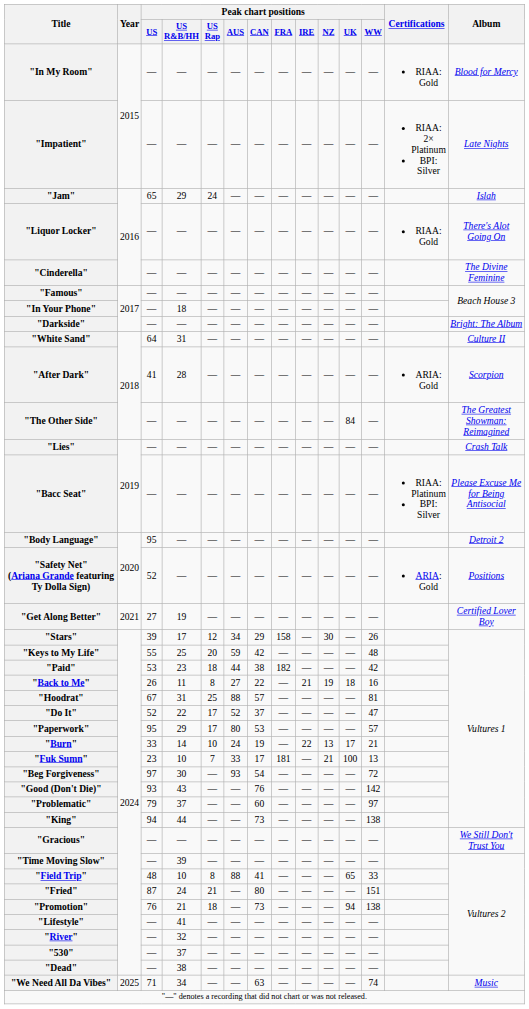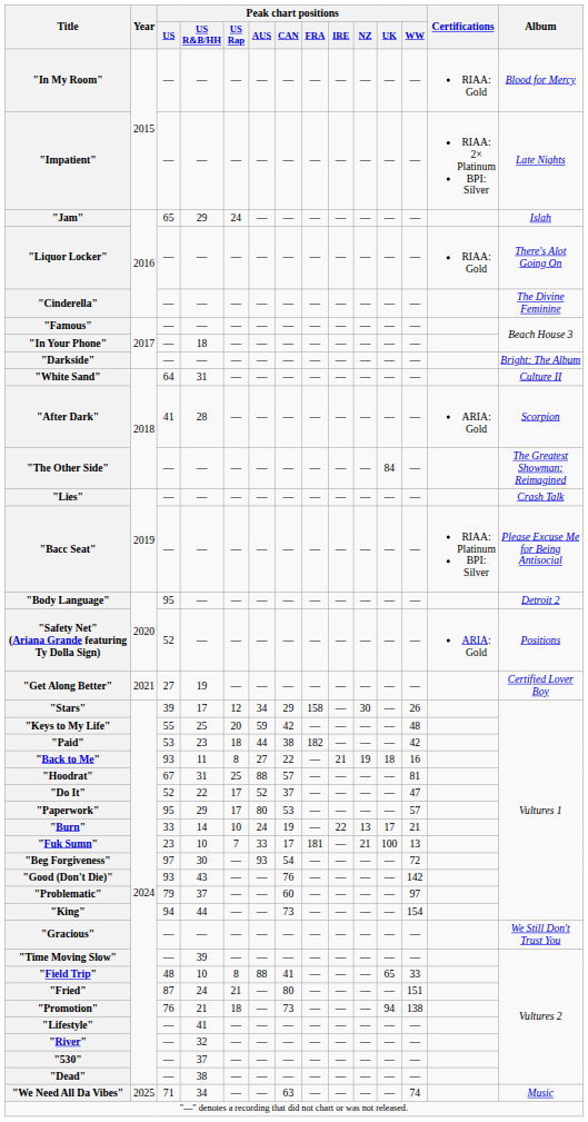"Back to Me" | Peak chart positions / US: 26 -> 93
"King" | Peak chart positions / WW: 138 -> 154
